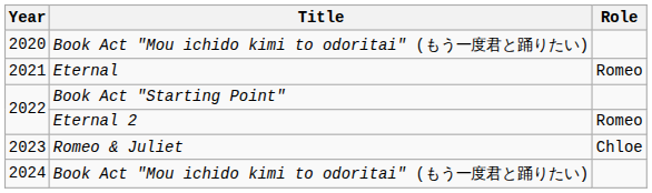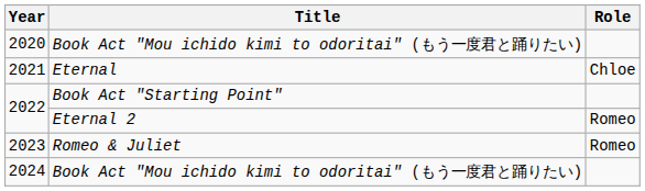2021 | Role: Romeo -> Chloe
2023 | Role: Chloe -> Romeo
